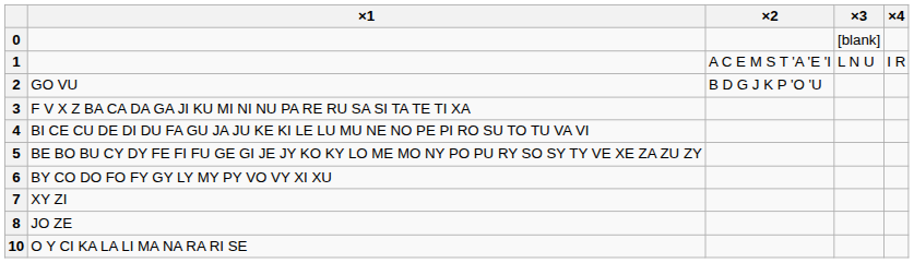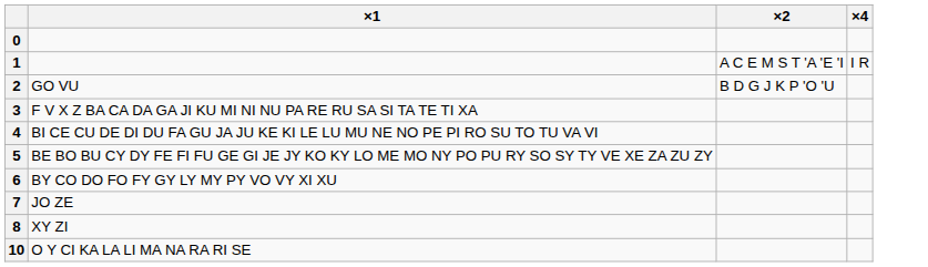- column: ×3 | [blank] | L N U
7 | ×1: XY ZI -> JO ZE
8 | ×1: JO ZE -> XY ZI
